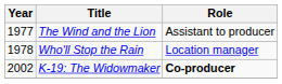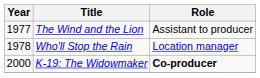K-19: The Widowmaker | Year: 2002 -> 2000
